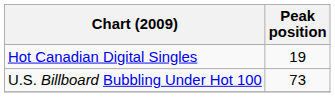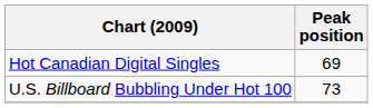Hot Canadian Digital Singles | Peak position: 19 -> 69
